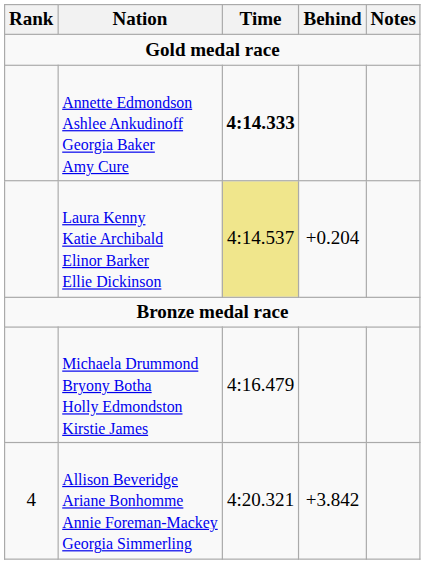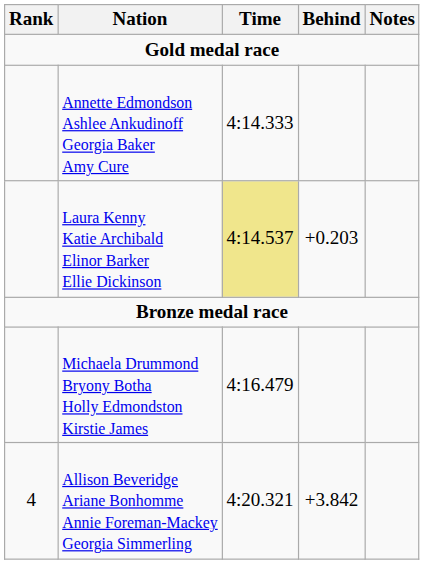Annette Edmondson Ashlee Ankudinoff Georgia Baker Amy Cure | Time: bold -> normal
Laura Kenny Katie Archibald Elinor Barker Ellie Dickinson | Behind: +0.204 -> +0.203
